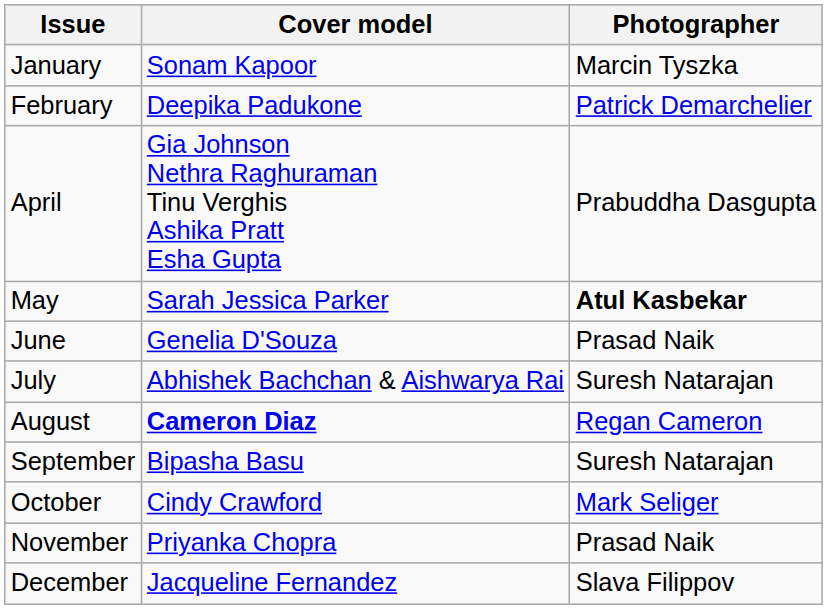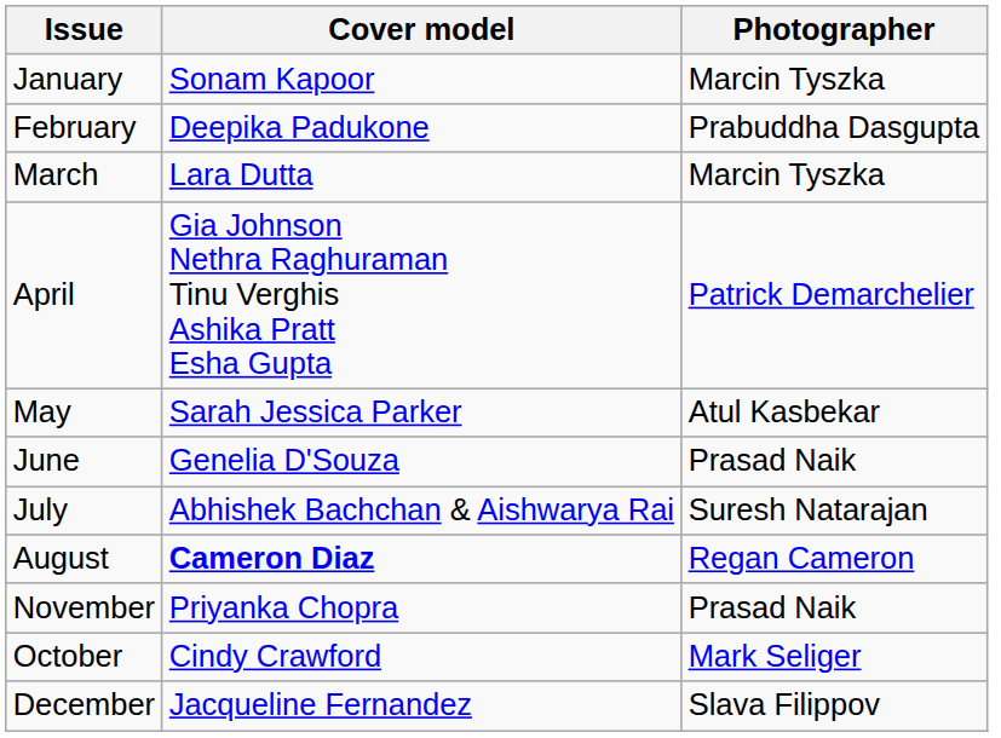February | Photographer: Patrick Demarchelier -> Prabuddha Dasgupta
+ row: March | Lara Dutta | Marcin Tyszka
April | Photographer: Prabuddha Dasgupta -> Patrick Demarchelier
May | Photographer: bold -> normal
- row: September | Bipasha Basu | Suresh Natarajan
rows swapped: October <-> November
